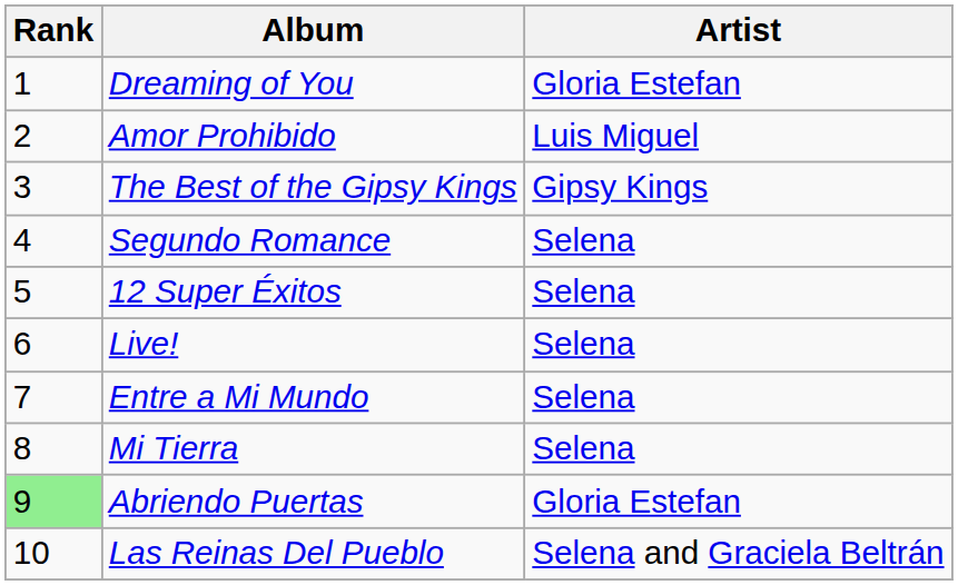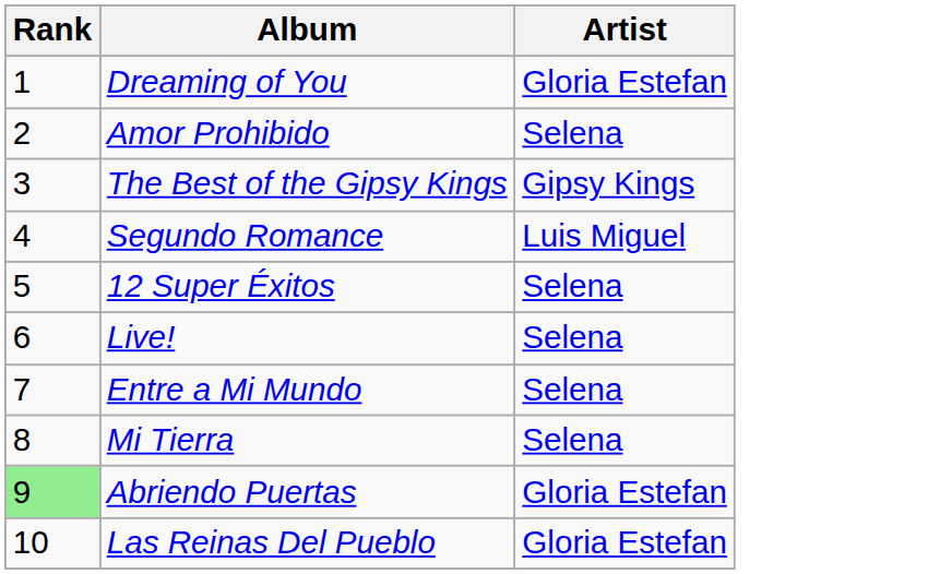Amor Prohibido | Artist: Luis Miguel -> Selena
Segundo Romance | Artist: Selena -> Luis Miguel
Las Reinas Del Pueblo | Artist: Selena and Graciela Beltrán -> Gloria Estefan
